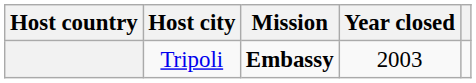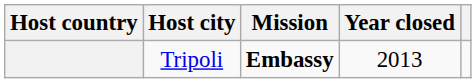Tripoli | Year closed: 2003 -> 2013
